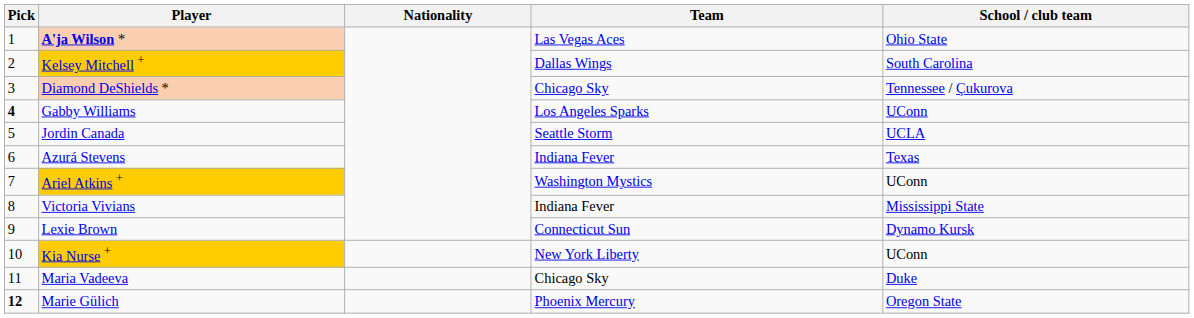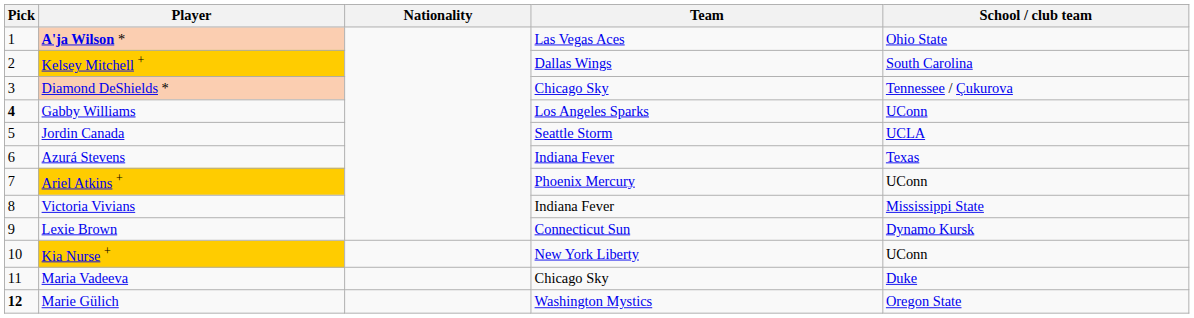Ariel Atkins + | Team: Washington Mystics -> Phoenix Mercury
Marie Gülich | Team: Phoenix Mercury -> Washington Mystics
